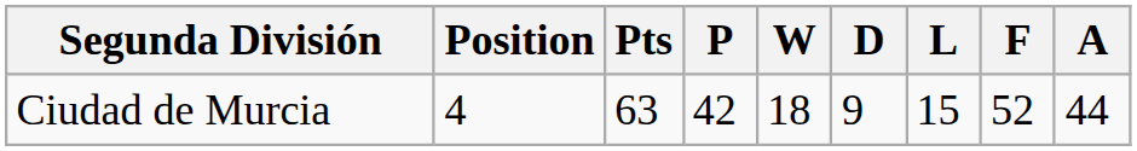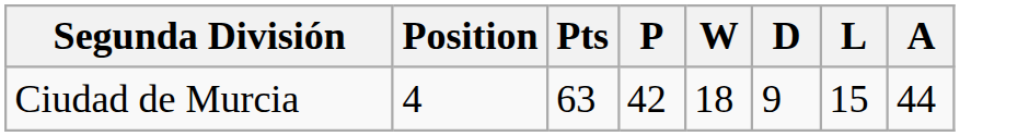- column: F | 52
